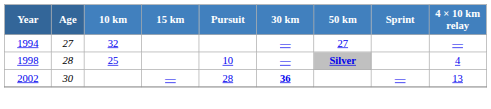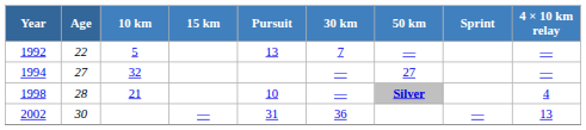+ row: 1992 | 22 | 5 | 13 | 7 | — | —
1998 | 10 km: 25 -> 21
2002 | Pursuit: 28 -> 31
2002 | 30 km: bold -> normal
